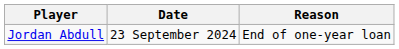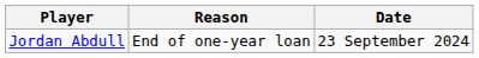columns swapped: Reason <-> Date
